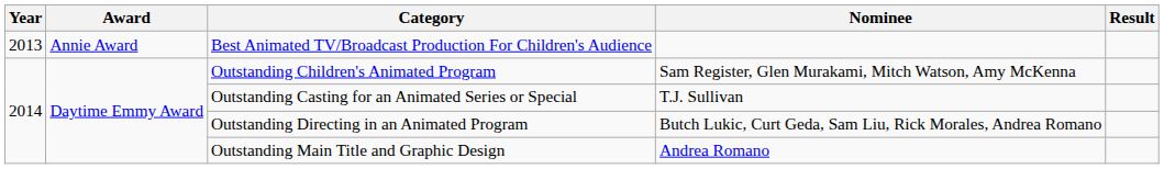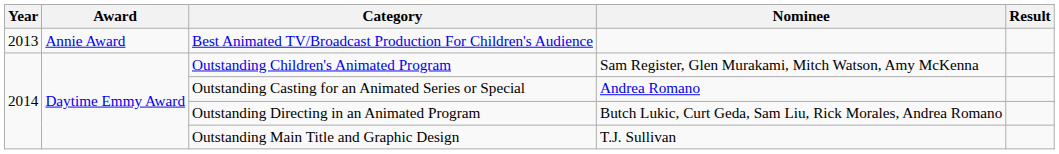Outstanding Casting for an Animated Series or Special | Nominee: T.J. Sullivan -> Andrea Romano
Outstanding Main Title and Graphic Design | Nominee: Andrea Romano -> T.J. Sullivan
